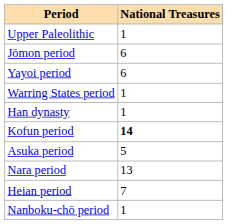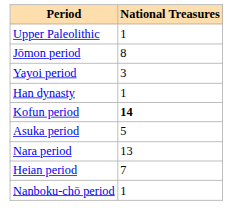Jōmon period | National Treasures: 6 -> 8
Yayoi period | National Treasures: 6 -> 3
- row: Warring States period | 1
